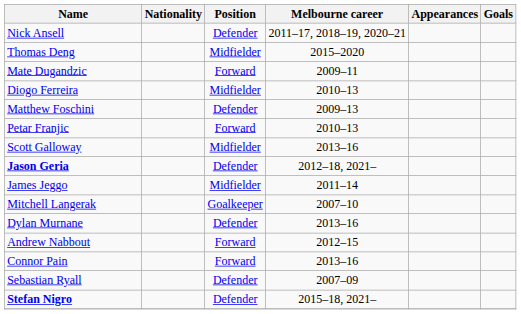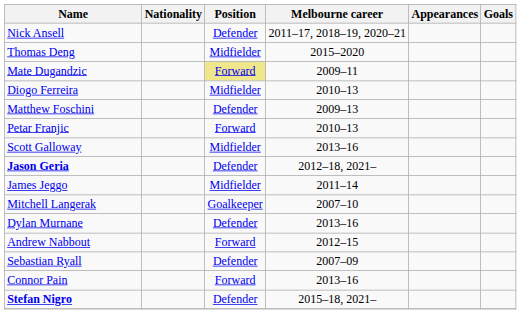Mate Dugandzic | Position: no background -> khaki background
rows swapped: Sebastian Ryall <-> Connor Pain
